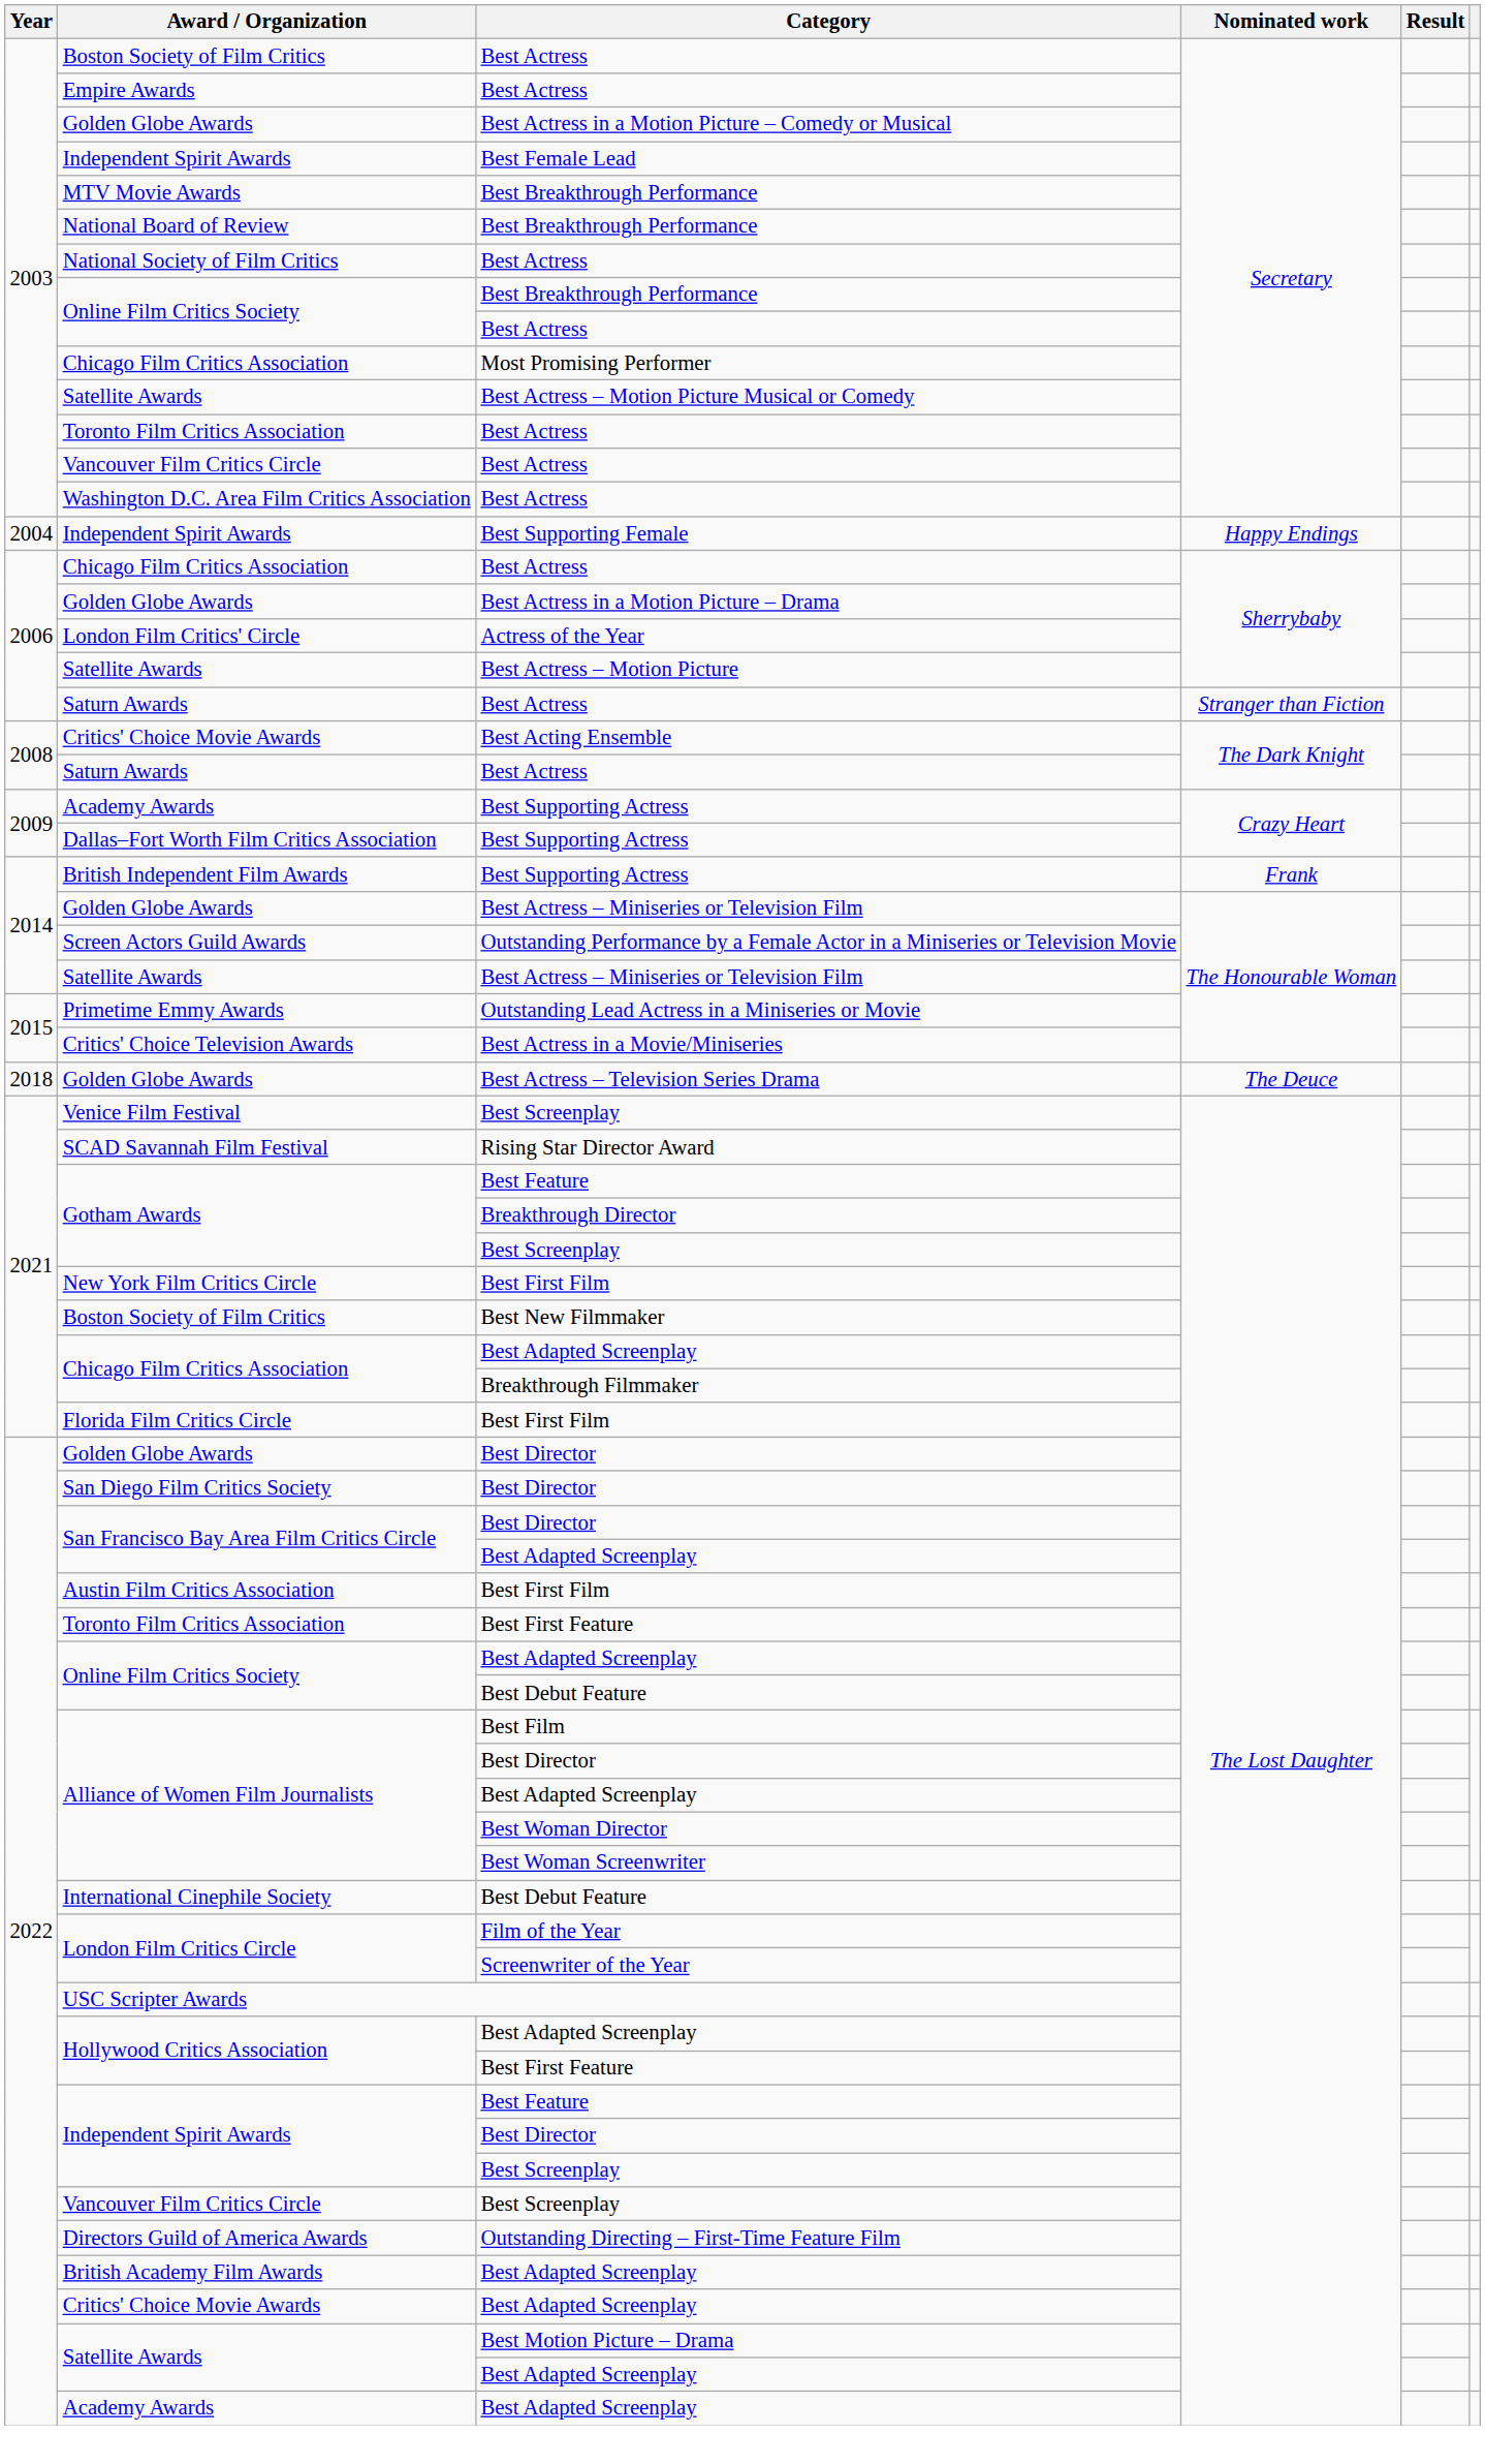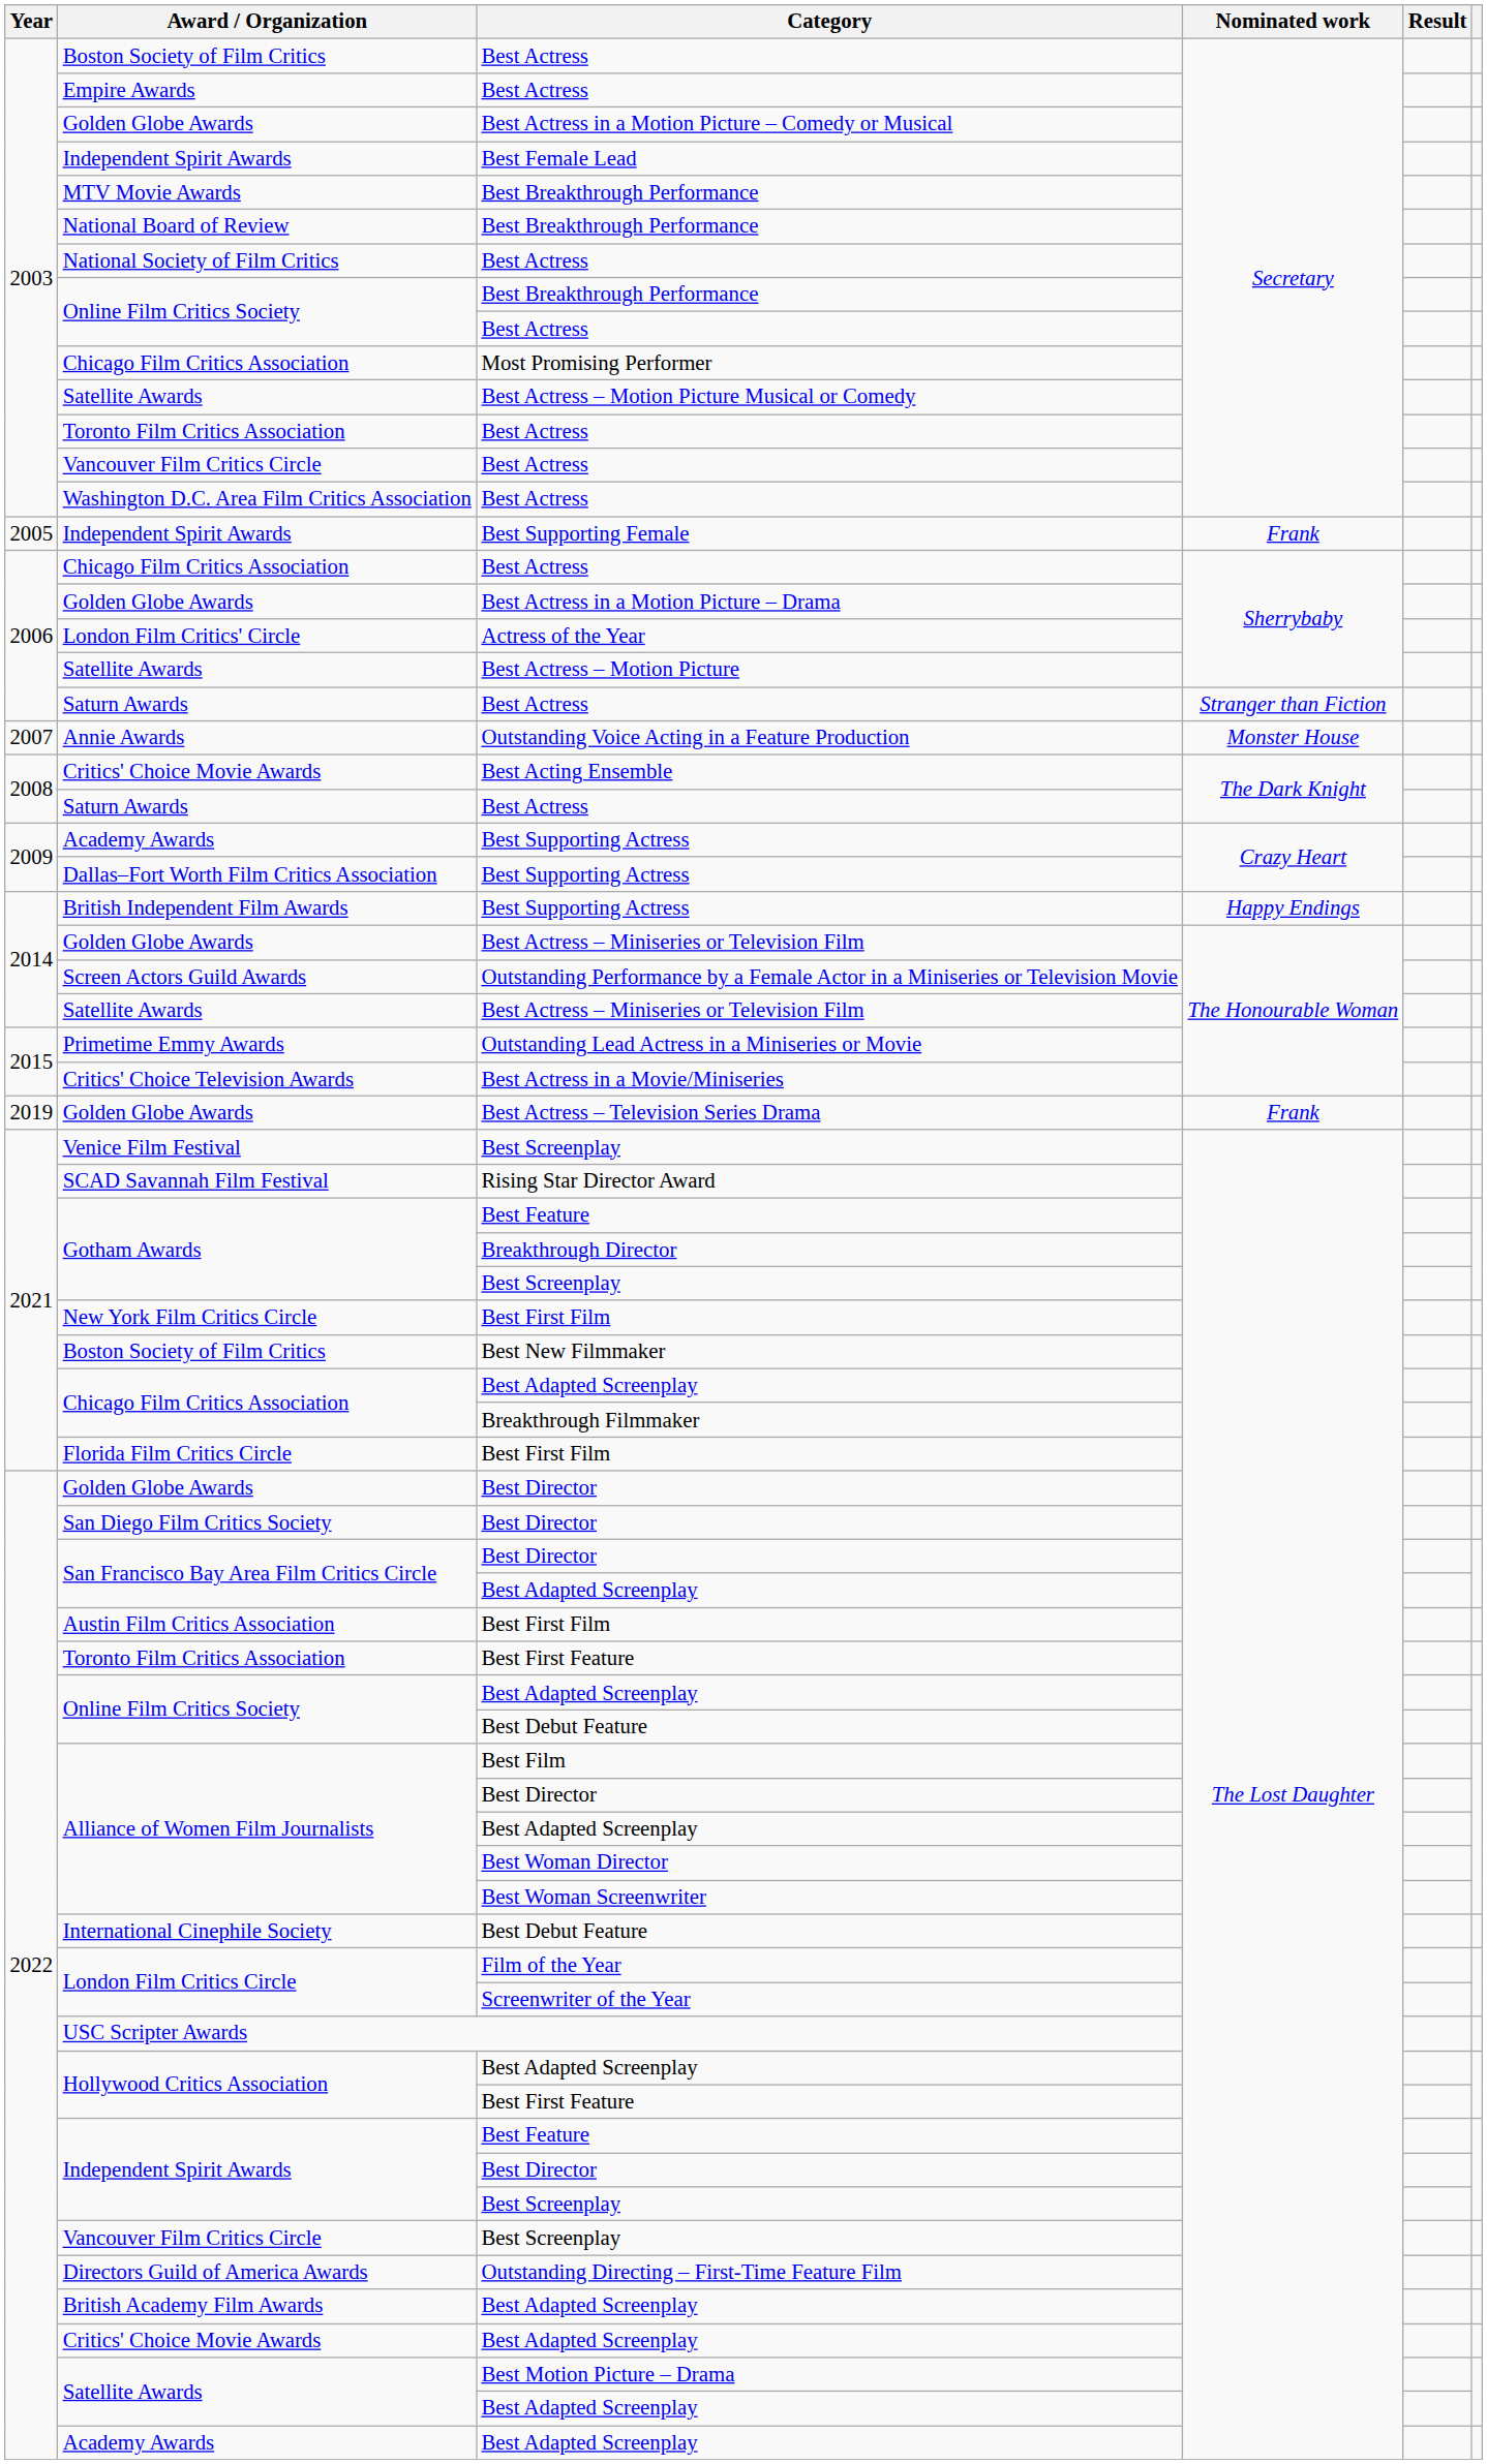Independent Spirit Awards / Best Supporting Female | Year: 2004 -> 2005
Independent Spirit Awards / Best Supporting Female | Nominated work: Happy Endings -> Frank
+ row: 2007 | Annie Awards | Outstanding Voice Acting in a Feature Production | Monster House
British Independent Film Awards | Nominated work: Frank -> Happy Endings
Golden Globe Awards / Best Actress – Television Series Drama | Year: 2018 -> 2019
Golden Globe Awards / Best Actress – Television Series Drama | Nominated work: The Deuce -> Frank
